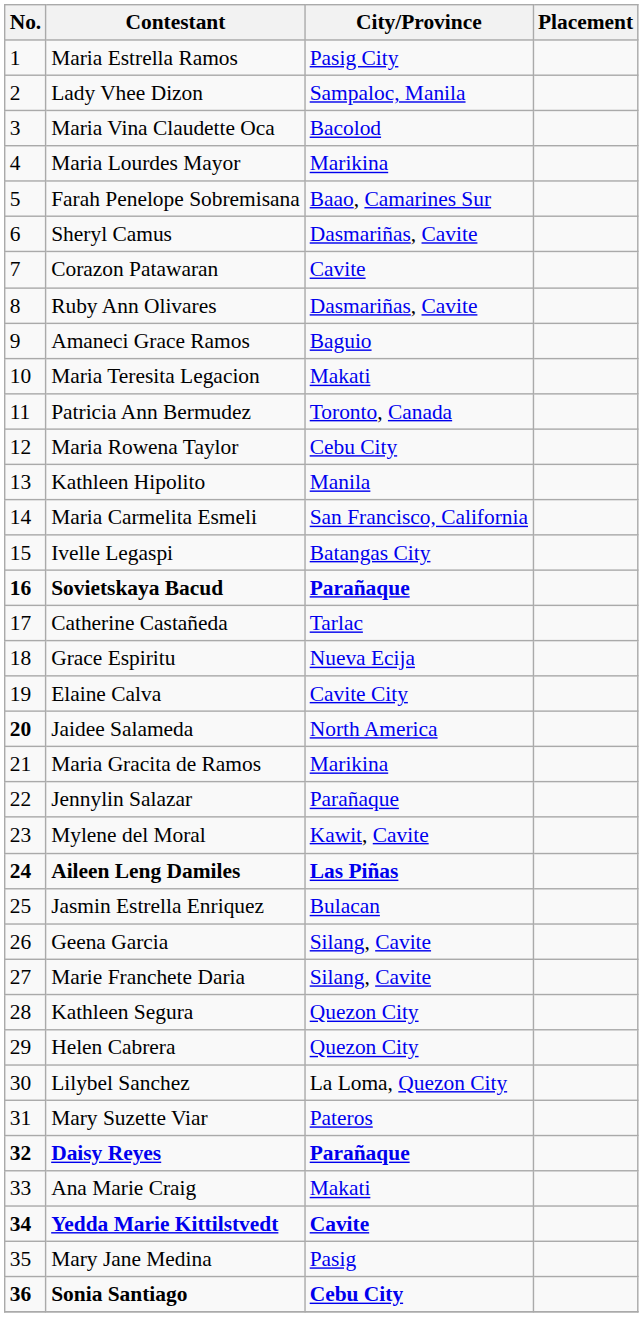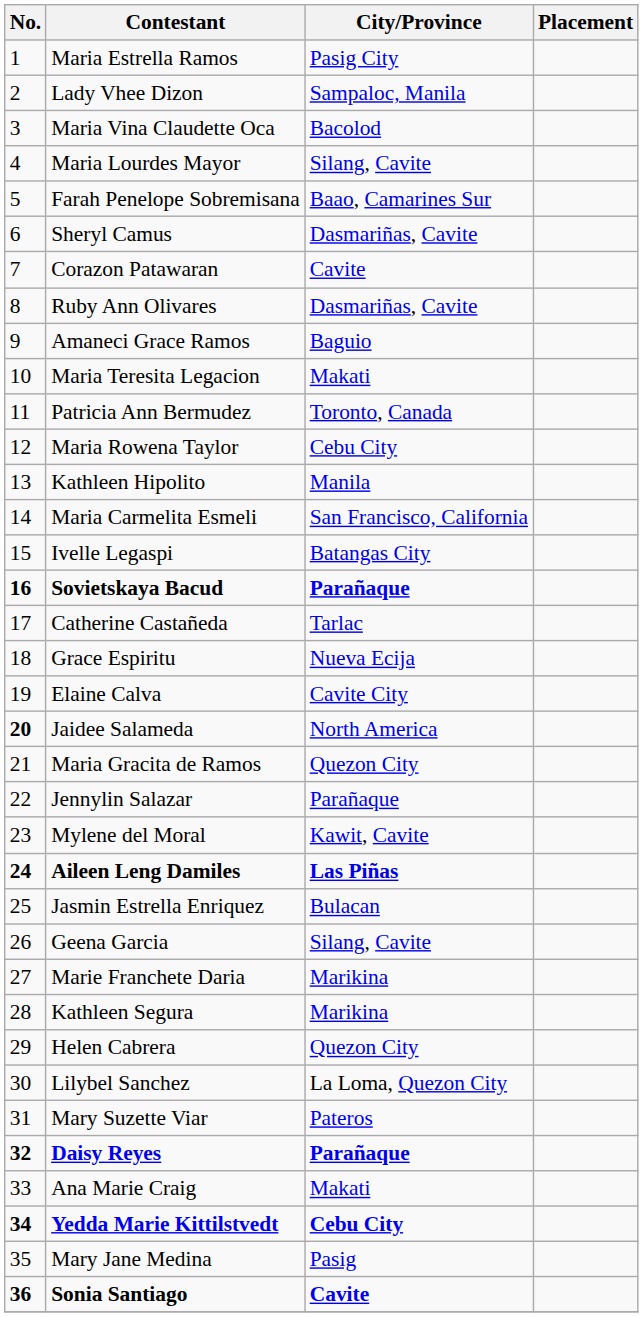Maria Lourdes Mayor | City/Province: Marikina -> Silang, Cavite
Maria Gracita de Ramos | City/Province: Marikina -> Quezon City
Marie Franchete Daria | City/Province: Silang, Cavite -> Marikina
Kathleen Segura | City/Province: Quezon City -> Marikina
Yedda Marie Kittilstvedt | City/Province: Cavite -> Cebu City
Sonia Santiago | City/Province: Cebu City -> Cavite
